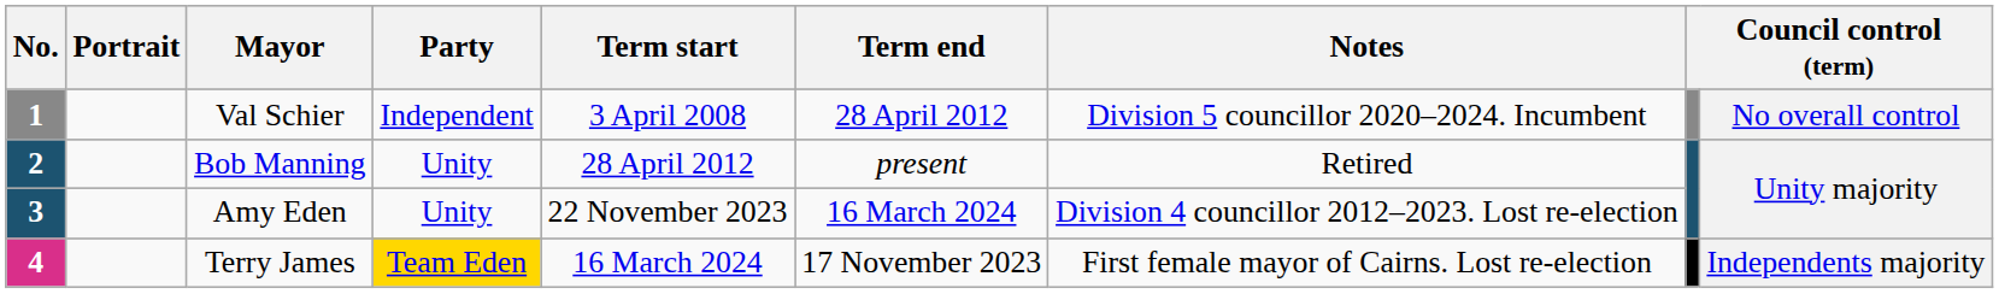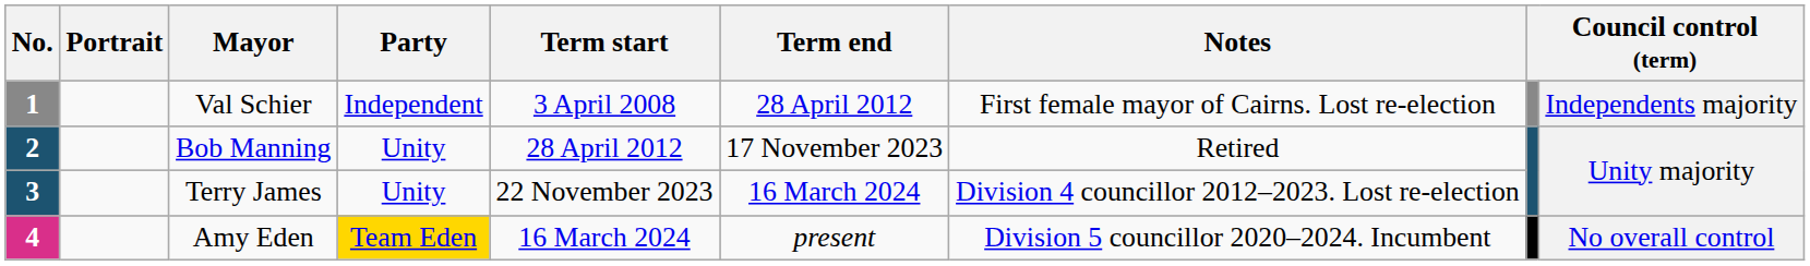1 | Notes: Division 5 councillor 2020–2024. Incumbent -> First female mayor of Cairns. Lost re-election
1 | column 9: No overall control -> Independents majority
2 | Term end: present -> 17 November 2023
3 | Mayor: Amy Eden -> Terry James
4 | Mayor: Terry James -> Amy Eden
4 | Term end: 17 November 2023 -> present
4 | Notes: First female mayor of Cairns. Lost re-election -> Division 5 councillor 2020–2024. Incumbent
4 | column 9: Independents majority -> No overall control
